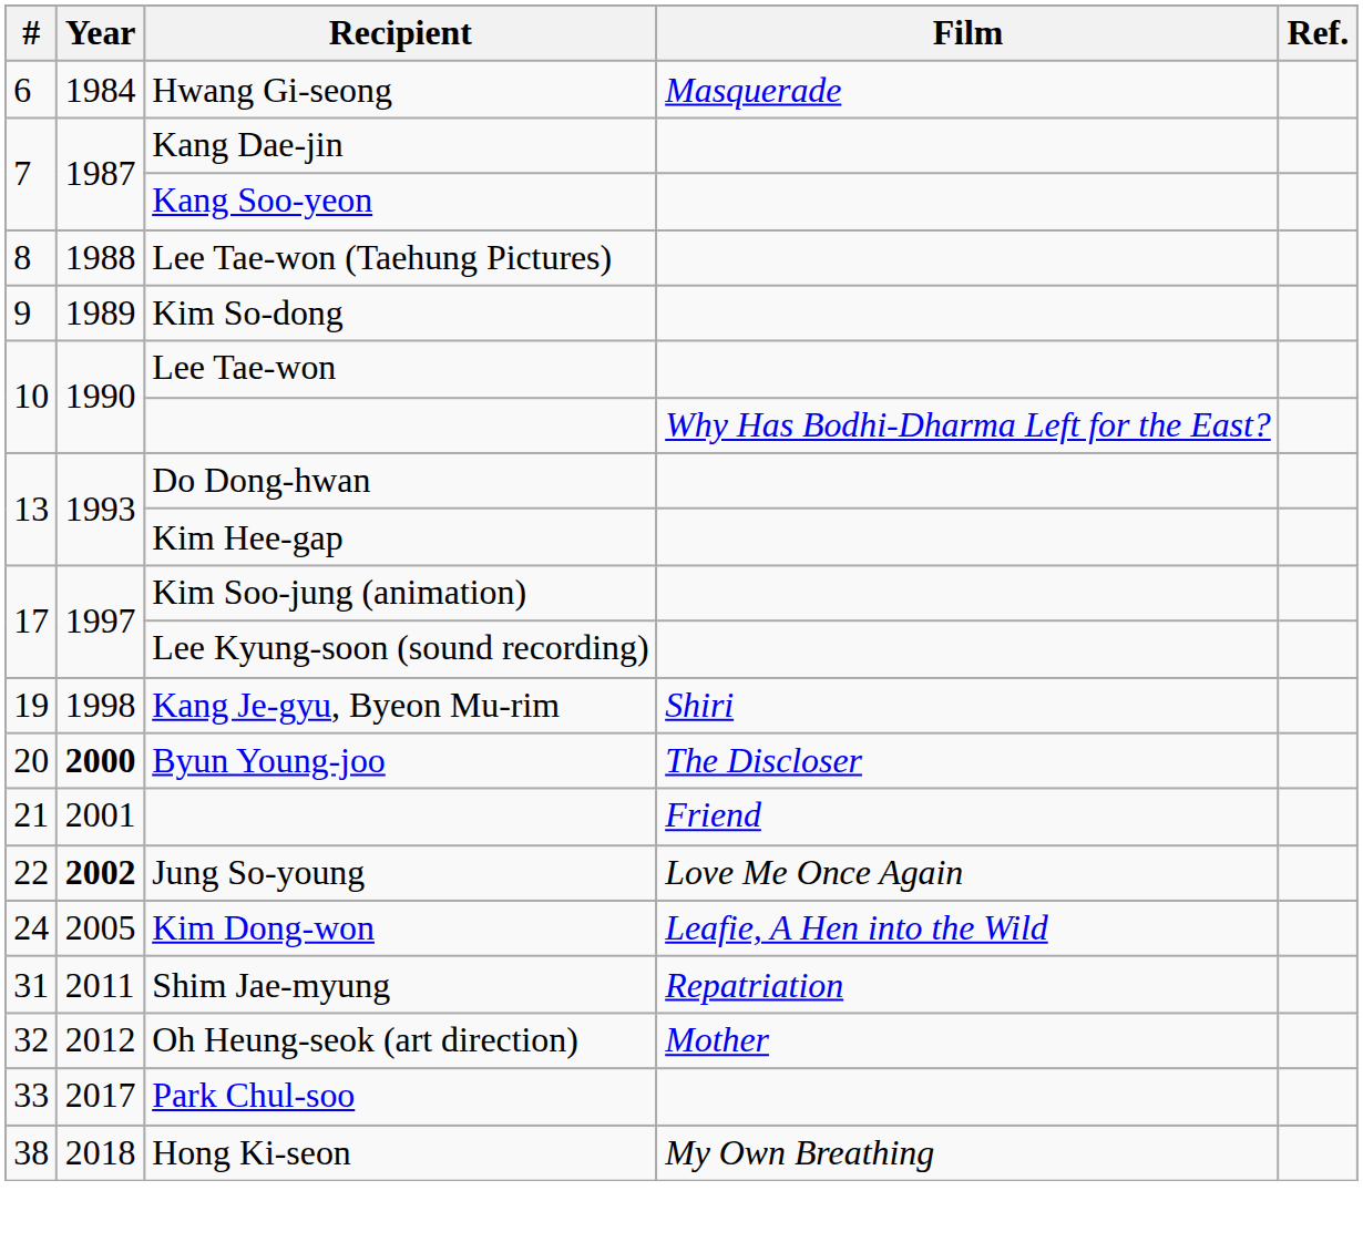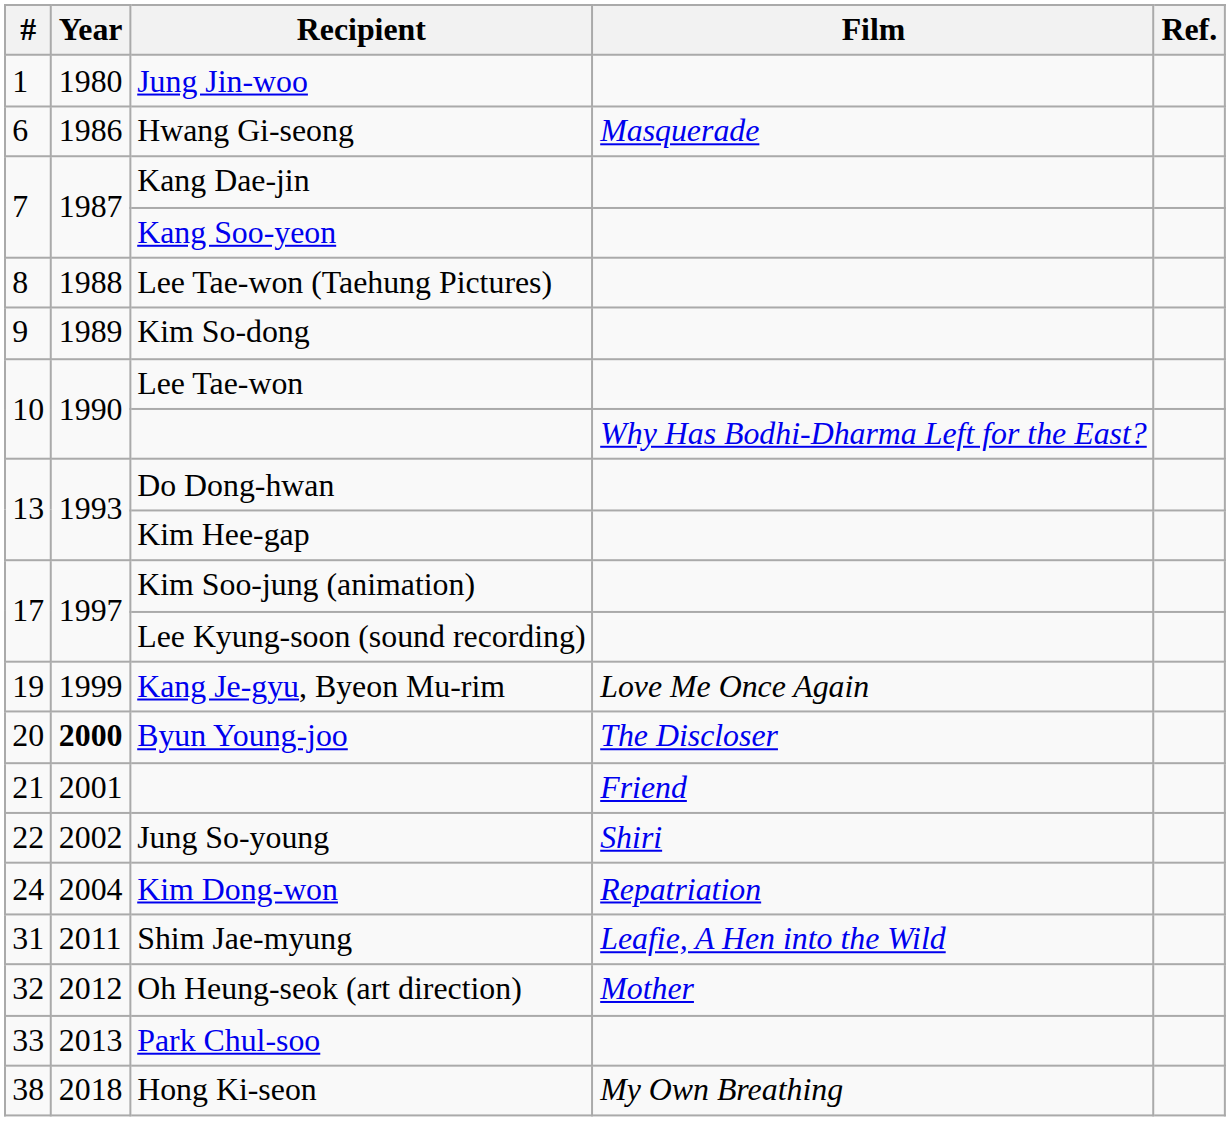+ row: 1 | 1980 | Jung Jin-woo
Hwang Gi-seong | Year: 1984 -> 1986
Kang Je-gyu, Byeon Mu-rim | Year: 1998 -> 1999
Kang Je-gyu, Byeon Mu-rim | Film: Shiri -> Love Me Once Again
Jung So-young | Year: bold -> normal
Jung So-young | Film: Love Me Once Again -> Shiri
Kim Dong-won | Year: 2005 -> 2004
Kim Dong-won | Film: Leafie, A Hen into the Wild -> Repatriation
Shim Jae-myung | Film: Repatriation -> Leafie, A Hen into the Wild
Park Chul-soo | Year: 2017 -> 2013
